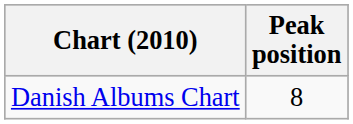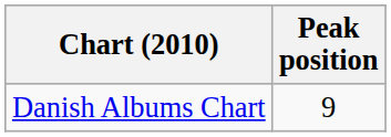Danish Albums Chart | Peak position: 8 -> 9
